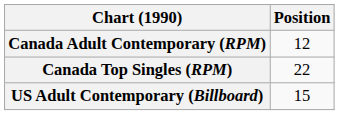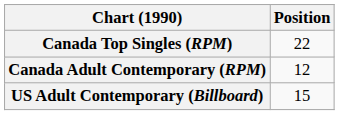rows swapped: Canada Top Singles (RPM) <-> Canada Adult Contemporary (RPM)
